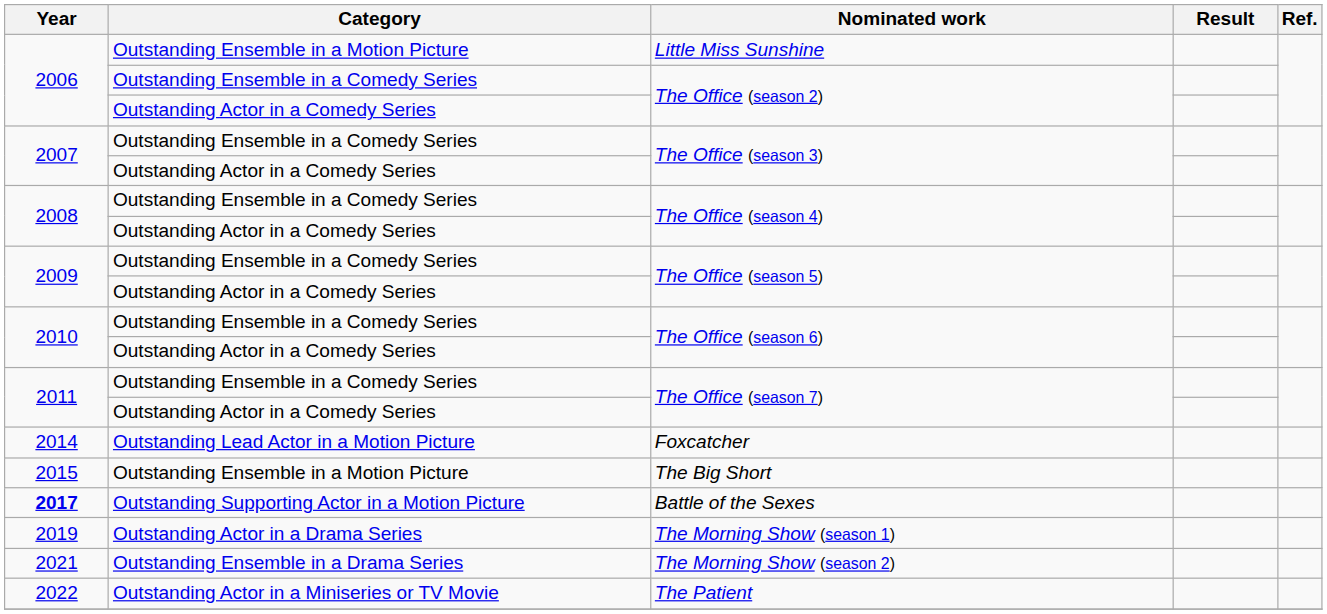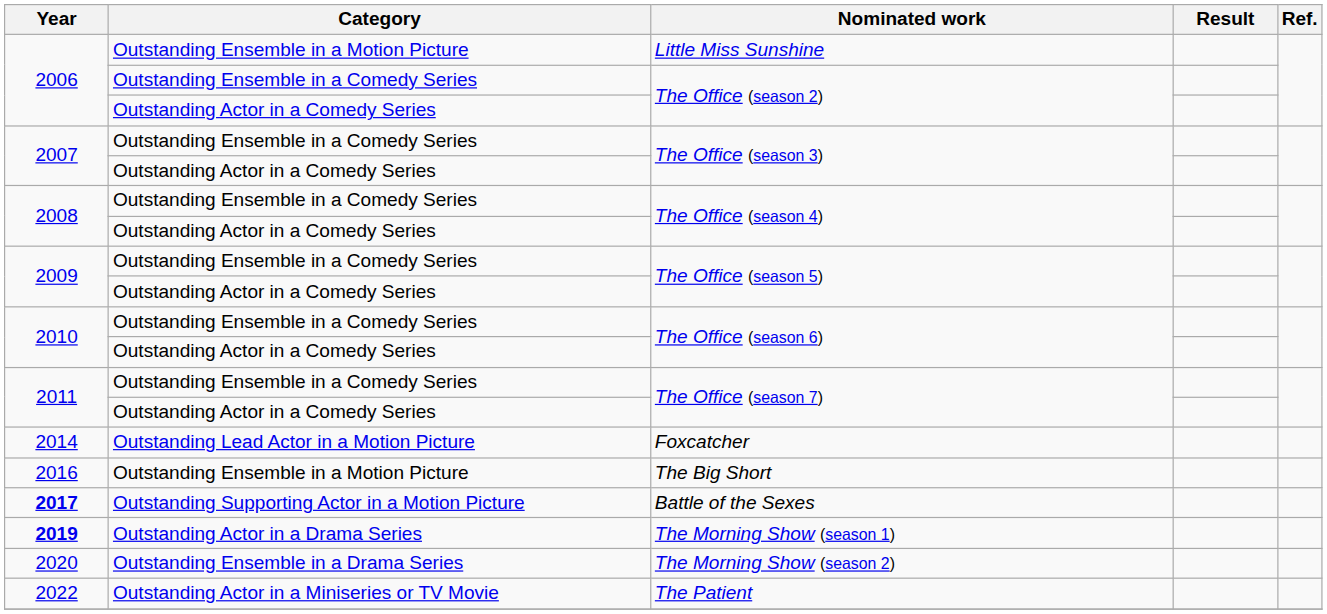The Big Short | Year: 2015 -> 2016
The Morning Show (season 1) | Year: normal -> bold
The Morning Show (season 2) | Year: 2021 -> 2020
